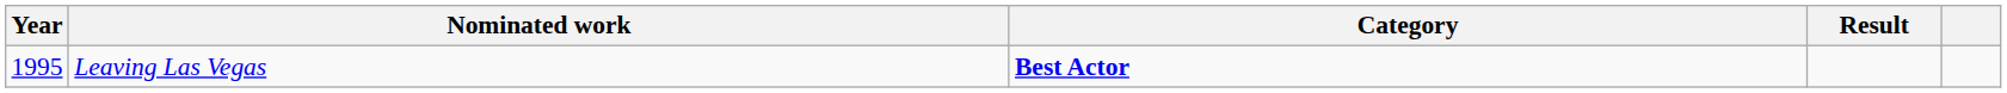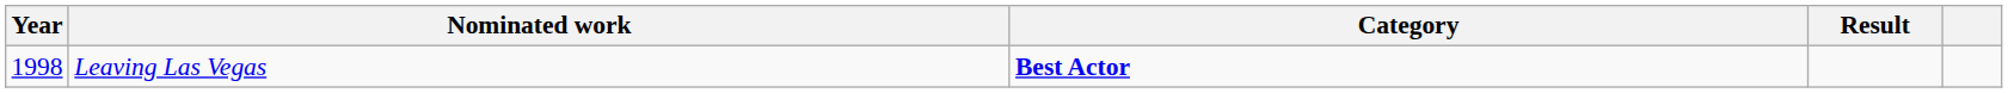Leaving Las Vegas | Year: 1995 -> 1998
